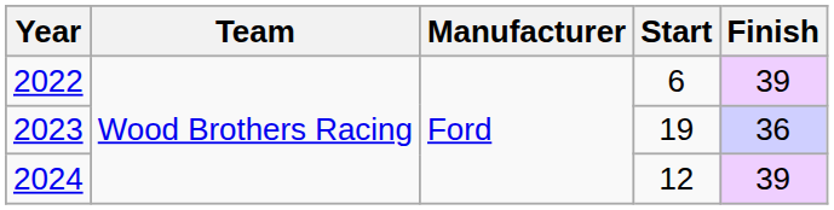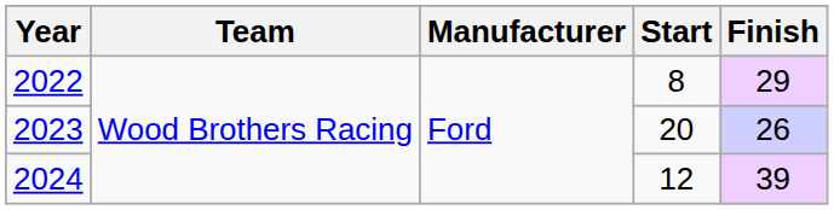2022 | Start: 6 -> 8
2022 | Finish: 39 -> 29
2023 | Start: 19 -> 20
2023 | Finish: 36 -> 26
